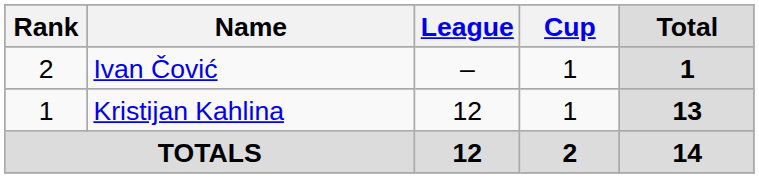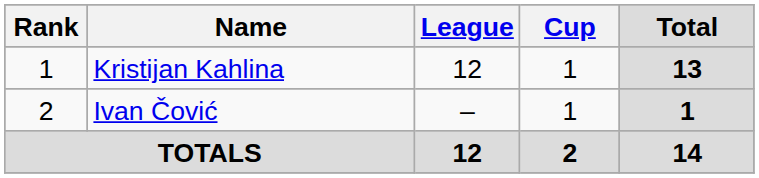rows swapped: Kristijan Kahlina <-> Ivan Čović
